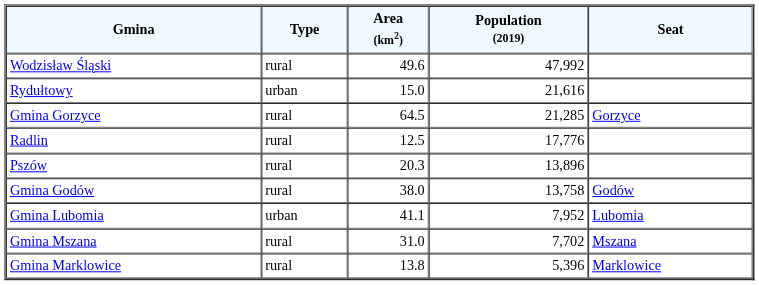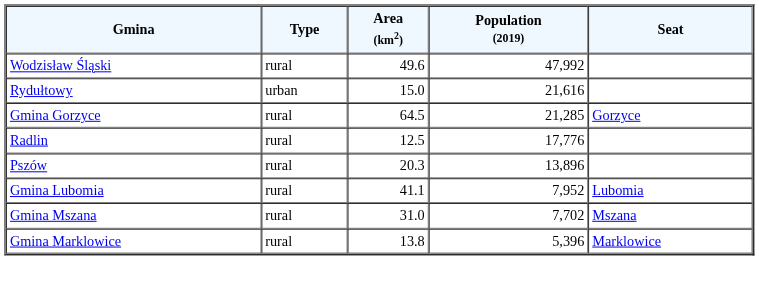- row: Gmina Godów | rural | 38.0 | 13,758 | Godów
Gmina Lubomia | Type: urban -> rural
